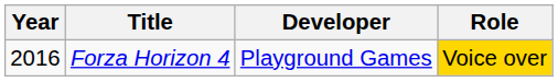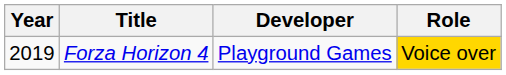Forza Horizon 4 | Year: 2016 -> 2019
